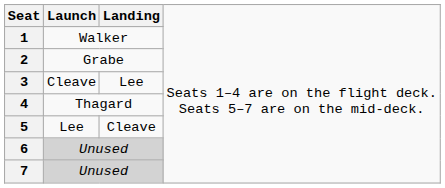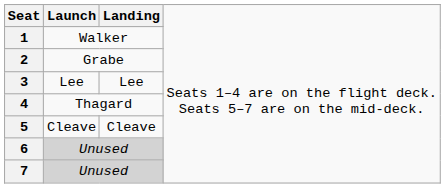3 | column 2: Cleave -> Lee
5 | column 2: Lee -> Cleave
